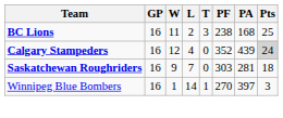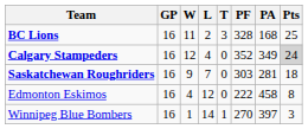BC Lions | PF: 238 -> 328
Calgary Stampeders | PA: 439 -> 349
+ row: Edmonton Eskimos | 16 | 4 | 12 | 0 | 222 | 458 | 8
